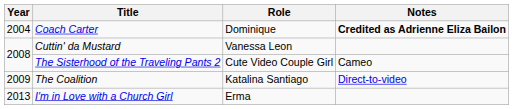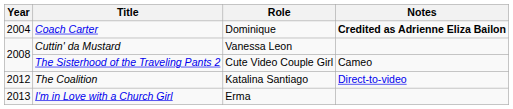The Coalition | Year: 2009 -> 2012
